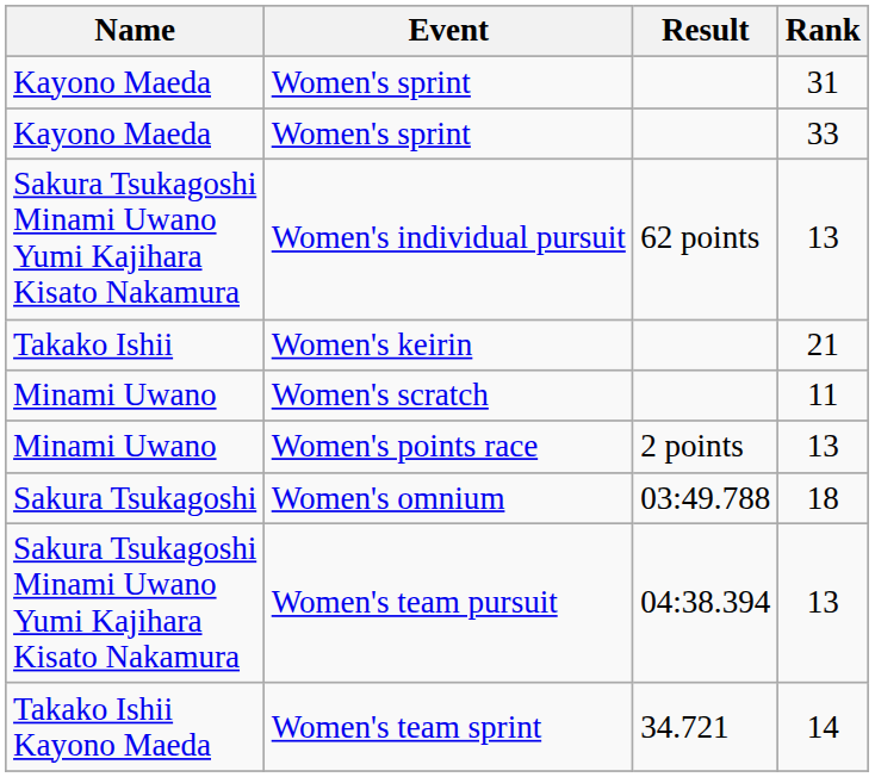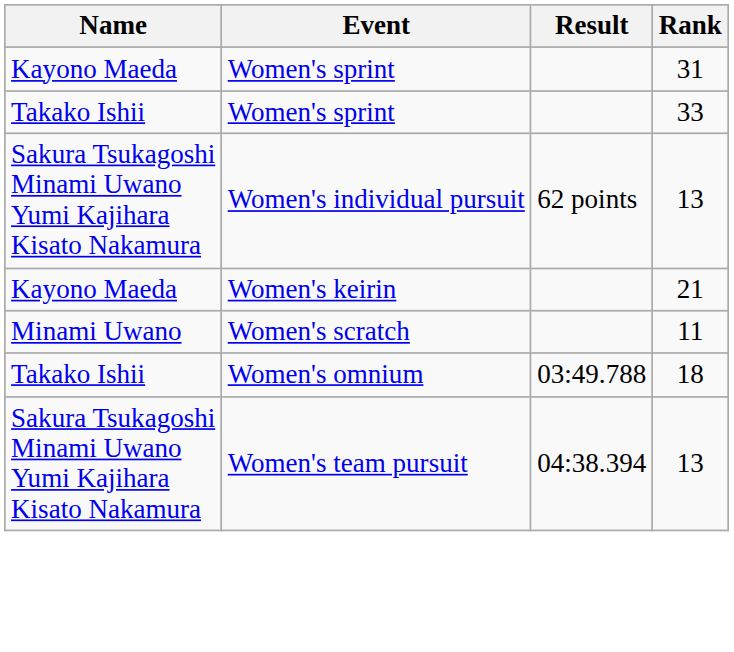Women's sprint / 33 | Name: Kayono Maeda -> Takako Ishii
Women's keirin | Name: Takako Ishii -> Kayono Maeda
- row: Minami Uwano | Women's points race | 2 points | 13
Women's omnium | Name: Sakura Tsukagoshi -> Takako Ishii
- row: Takako Ishii Kayono Maeda | Women's team sprint | 34.721 | 14
